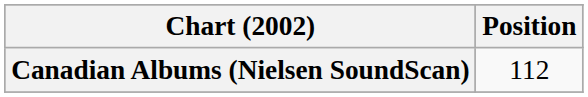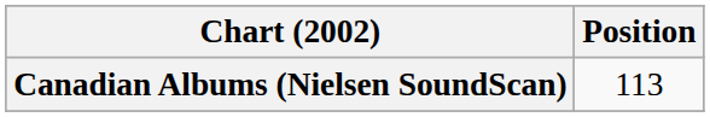Canadian Albums (Nielsen SoundScan) | Position: 112 -> 113
